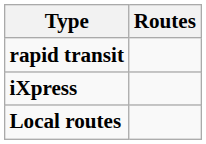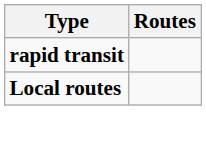- row: iXpress
